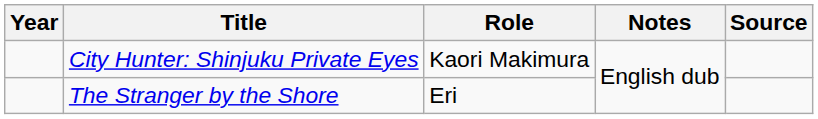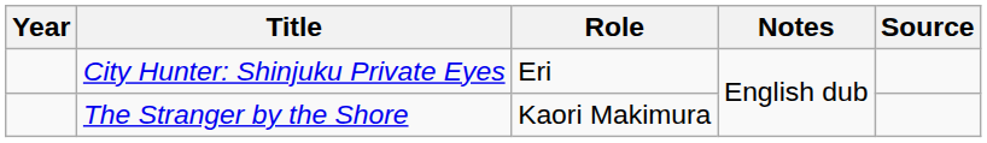City Hunter: Shinjuku Private Eyes | Role: Kaori Makimura -> Eri
The Stranger by the Shore | Role: Eri -> Kaori Makimura
